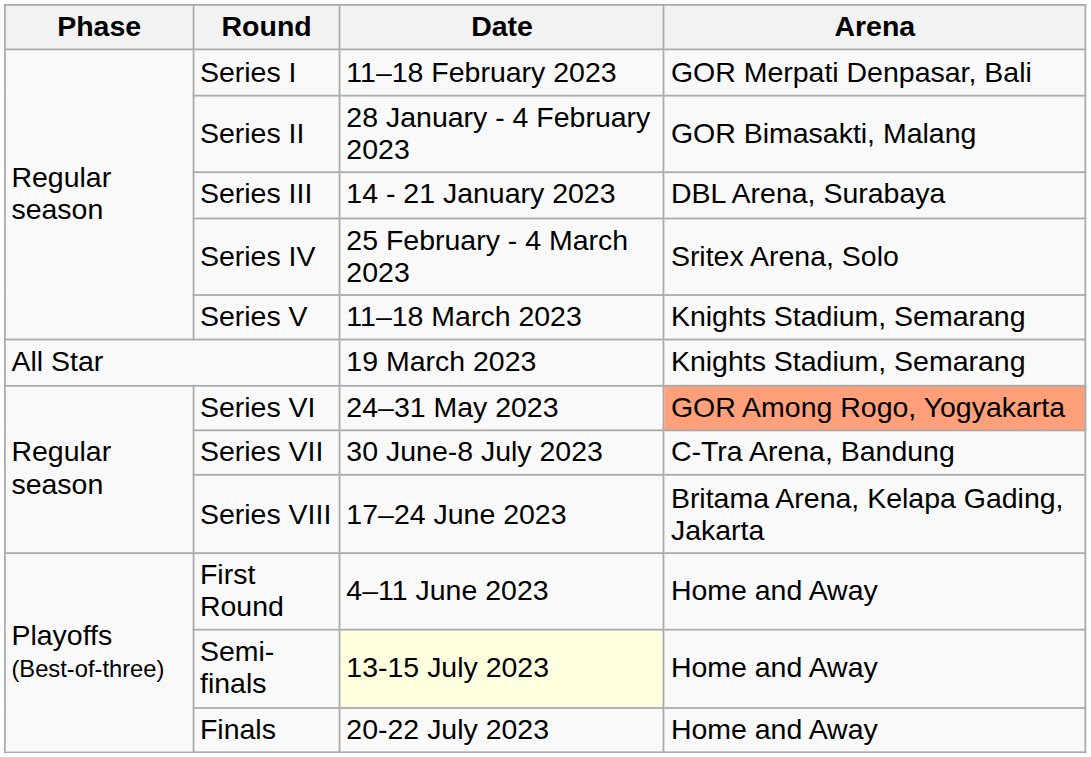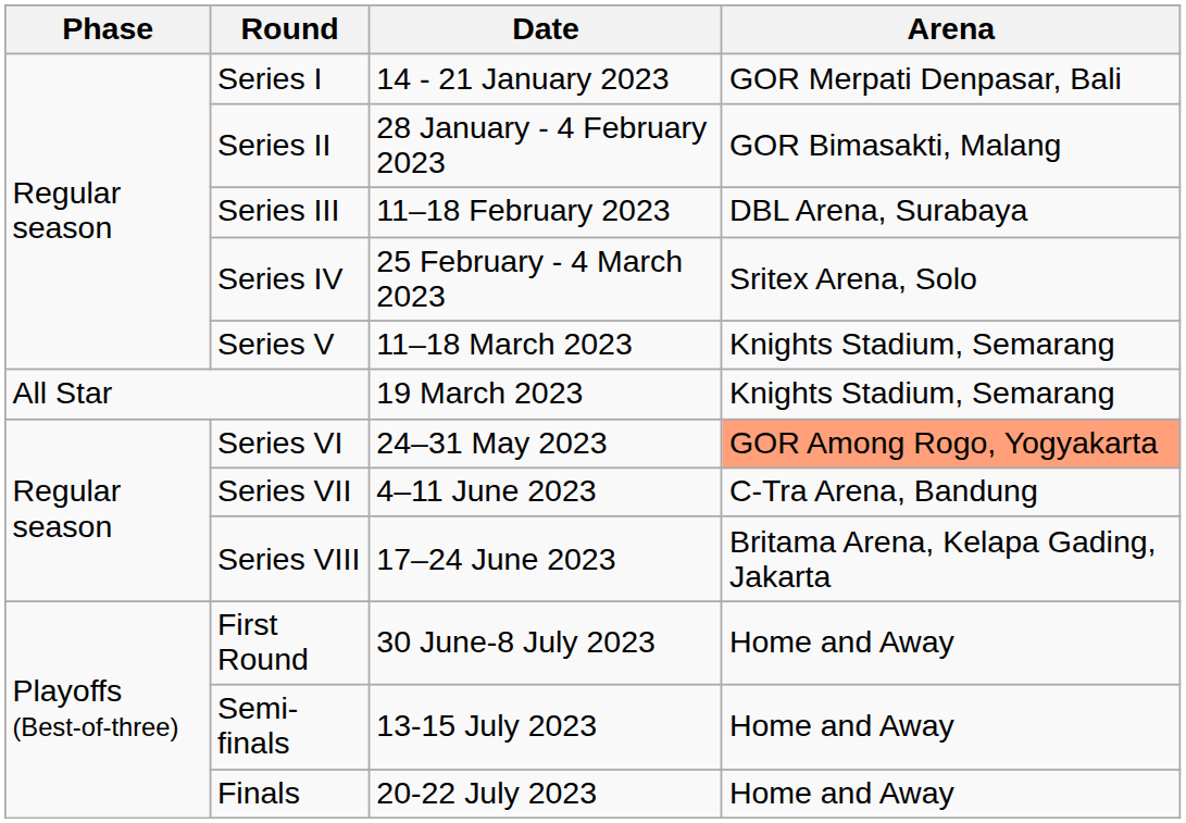Series I | Date: 11–18 February 2023 -> 14 - 21 January 2023
Series III | Date: 14 - 21 January 2023 -> 11–18 February 2023
Series VII | Date: 30 June-8 July 2023 -> 4–11 June 2023
First Round | Date: 4–11 June 2023 -> 30 June-8 July 2023
Semi-finals | Date: lightyellow background -> no background
